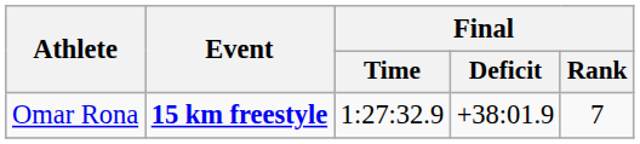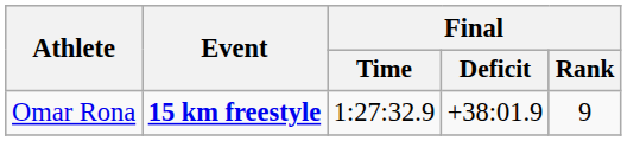Omar Rona | Final / Rank: 7 -> 9
